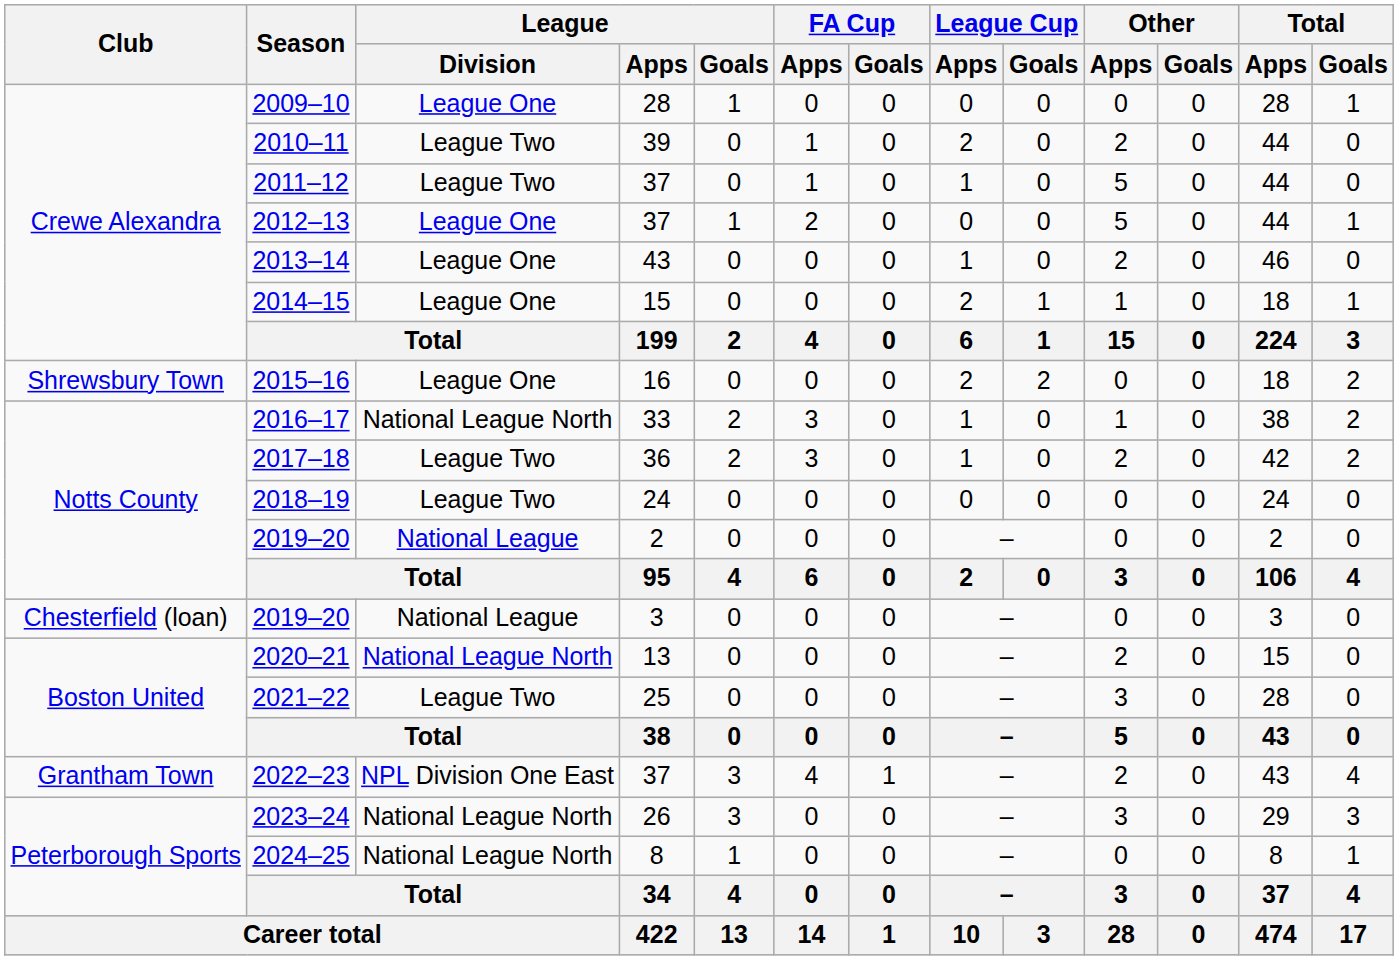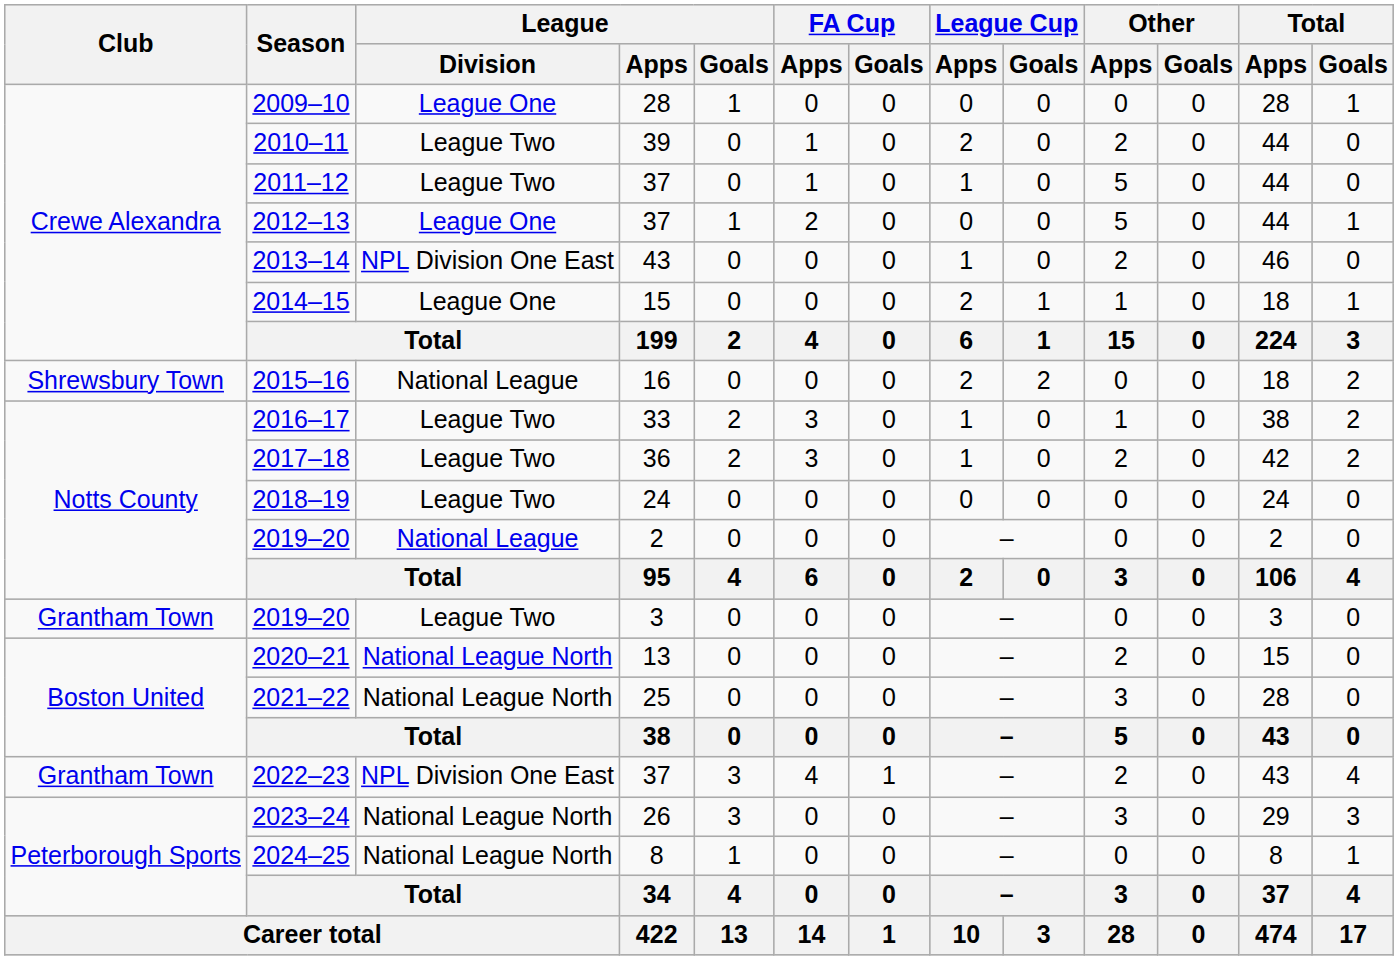2013–14 | League / Division: League One -> NPL Division One East
2015–16 | League / Division: League One -> National League
2016–17 | League / Division: National League North -> League Two
2019–20 / 3 | Club: Chesterfield (loan) -> Grantham Town
2019–20 / 3 | League / Division: National League -> League Two
2021–22 | League / Division: League Two -> National League North
